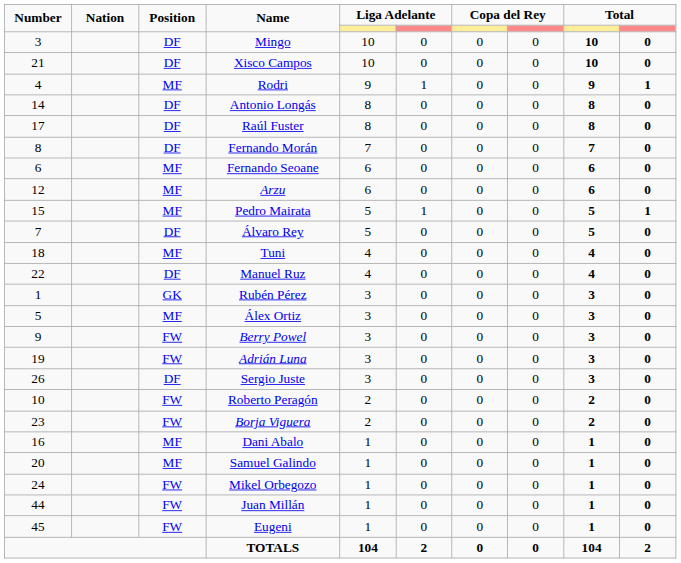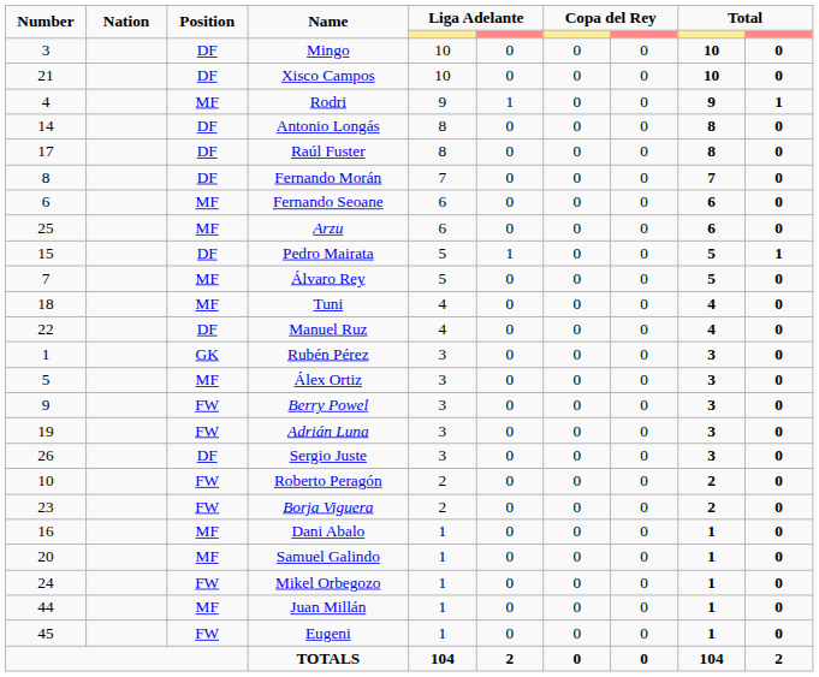Arzu | Number: 12 -> 25
Pedro Mairata | Position: MF -> DF
Álvaro Rey | Position: DF -> MF
Juan Millán | Position: FW -> MF
